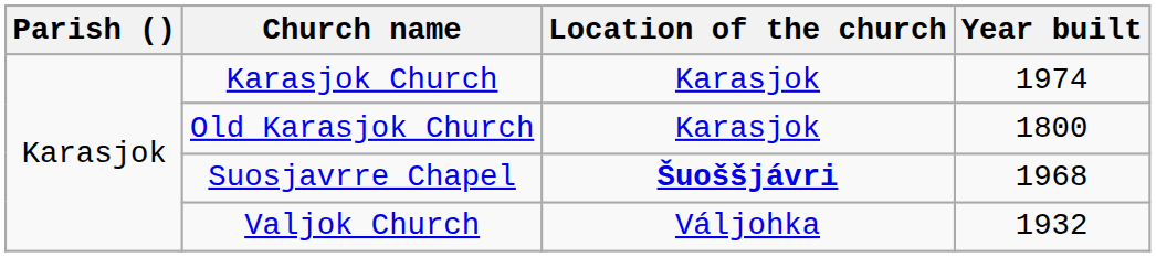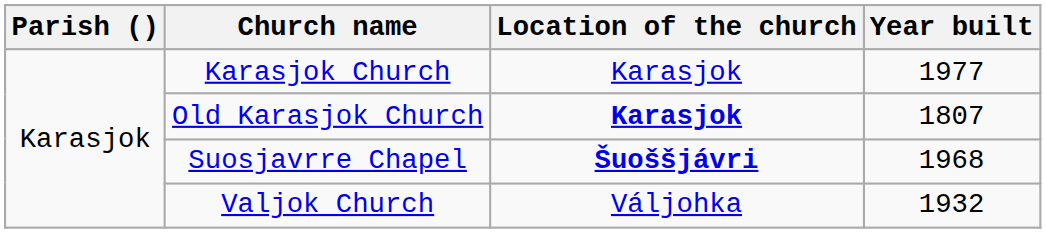Karasjok Church | Year built: 1974 -> 1977
Old Karasjok Church | Location of the church: normal -> bold
Old Karasjok Church | Year built: 1800 -> 1807
